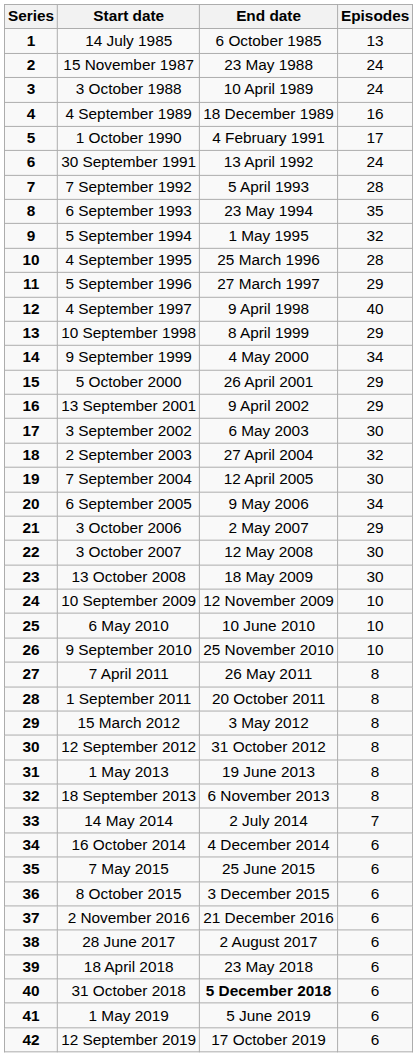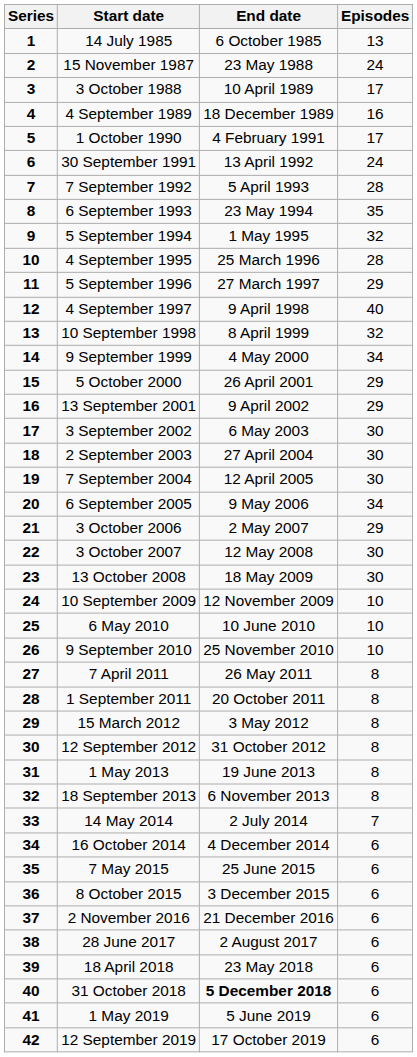3 October 1988 | Episodes: 24 -> 17
10 September 1998 | Episodes: 29 -> 32
2 September 2003 | Episodes: 32 -> 30
